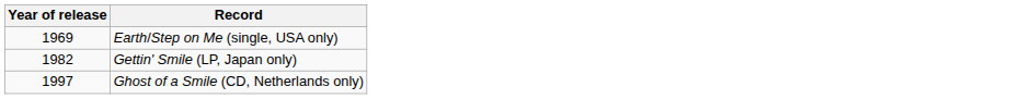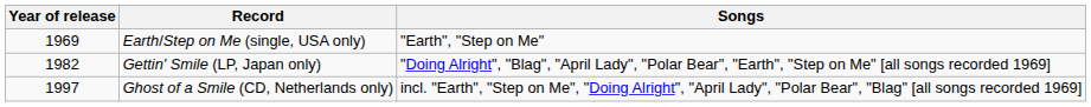+ column: Songs | "Earth", "Step on Me" | "Doing Alright", "Blag", "April Lady", "Polar Bear", "Earth", "Step on Me" [all songs recorded 1969] | incl. "Earth", "Step on Me", "Doing Alright", "April Lady", "Polar Bear", "Blag" [all songs recorded 1969]
